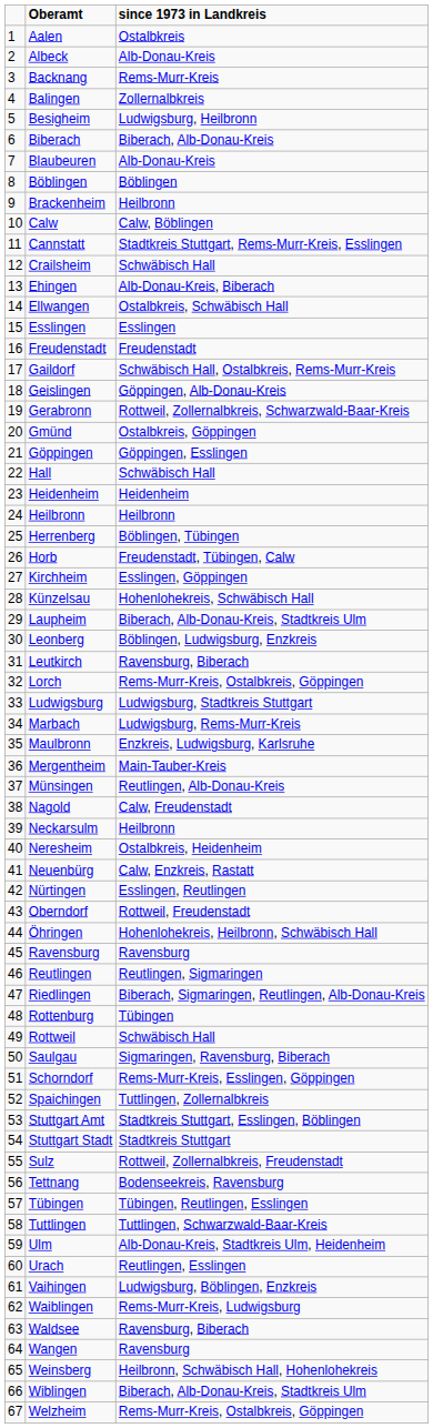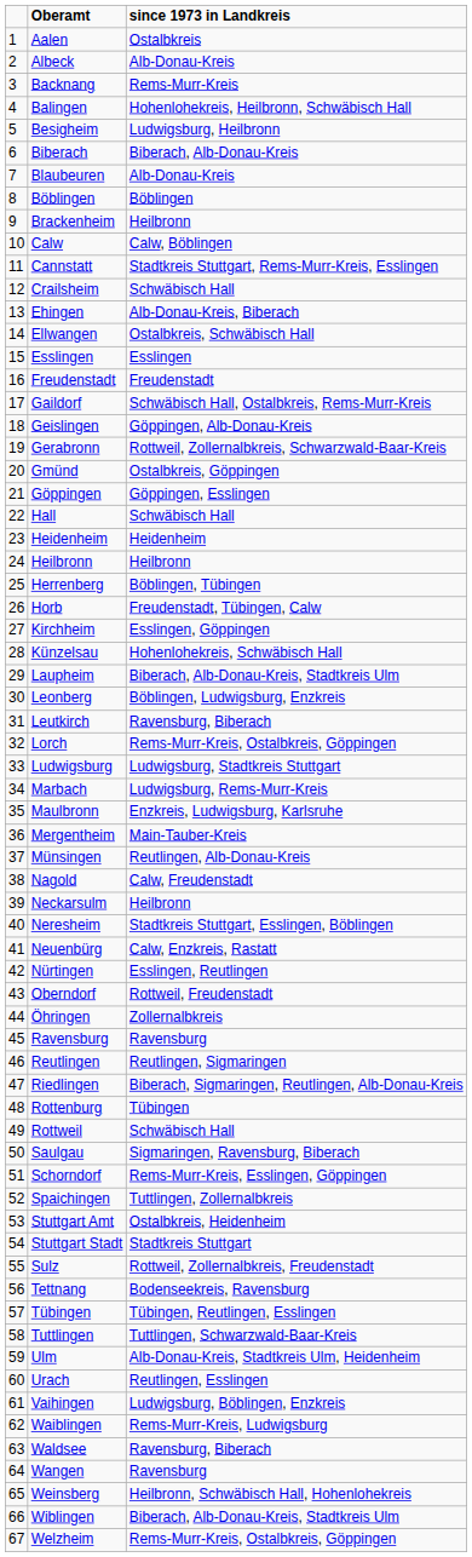Balingen | since 1973 in Landkreis: Zollernalbkreis -> Hohenlohekreis, Heilbronn, Schwäbisch Hall
Neresheim | since 1973 in Landkreis: Ostalbkreis, Heidenheim -> Stadtkreis Stuttgart, Esslingen, Böblingen
Öhringen | since 1973 in Landkreis: Hohenlohekreis, Heilbronn, Schwäbisch Hall -> Zollernalbkreis
Stuttgart Amt | since 1973 in Landkreis: Stadtkreis Stuttgart, Esslingen, Böblingen -> Ostalbkreis, Heidenheim
